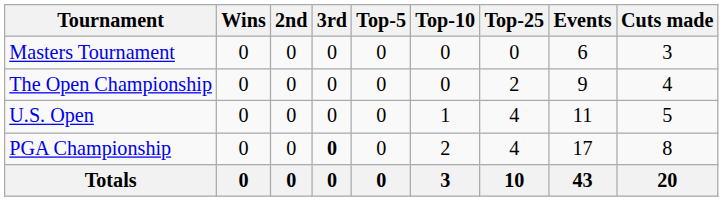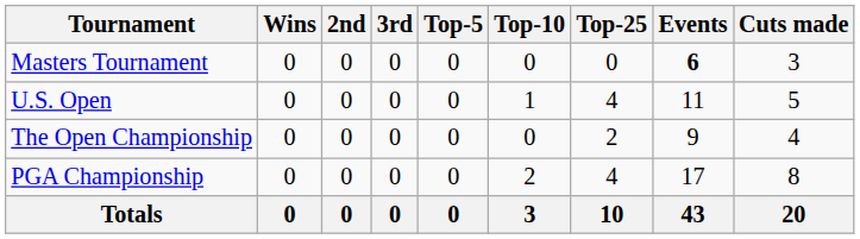Masters Tournament | Events: normal -> bold
rows swapped: U.S. Open <-> The Open Championship
PGA Championship | 3rd: bold -> normal
